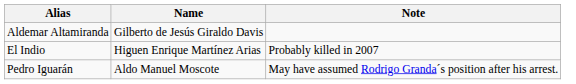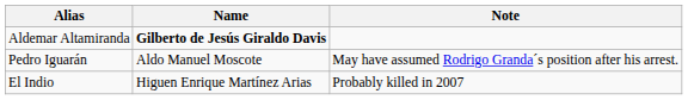Aldemar Altamiranda | Name: normal -> bold
rows swapped: El Indio <-> Pedro Iguarán
